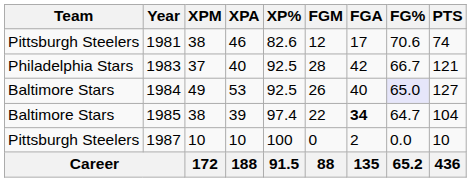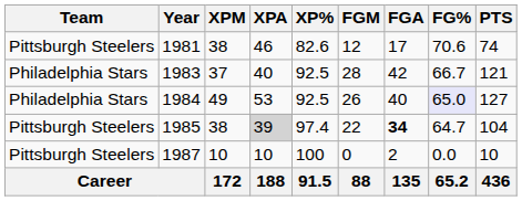1984 | Team: Baltimore Stars -> Philadelphia Stars
1985 | Team: Baltimore Stars -> Pittsburgh Steelers
1985 | XPA: no background -> lightgrey background
